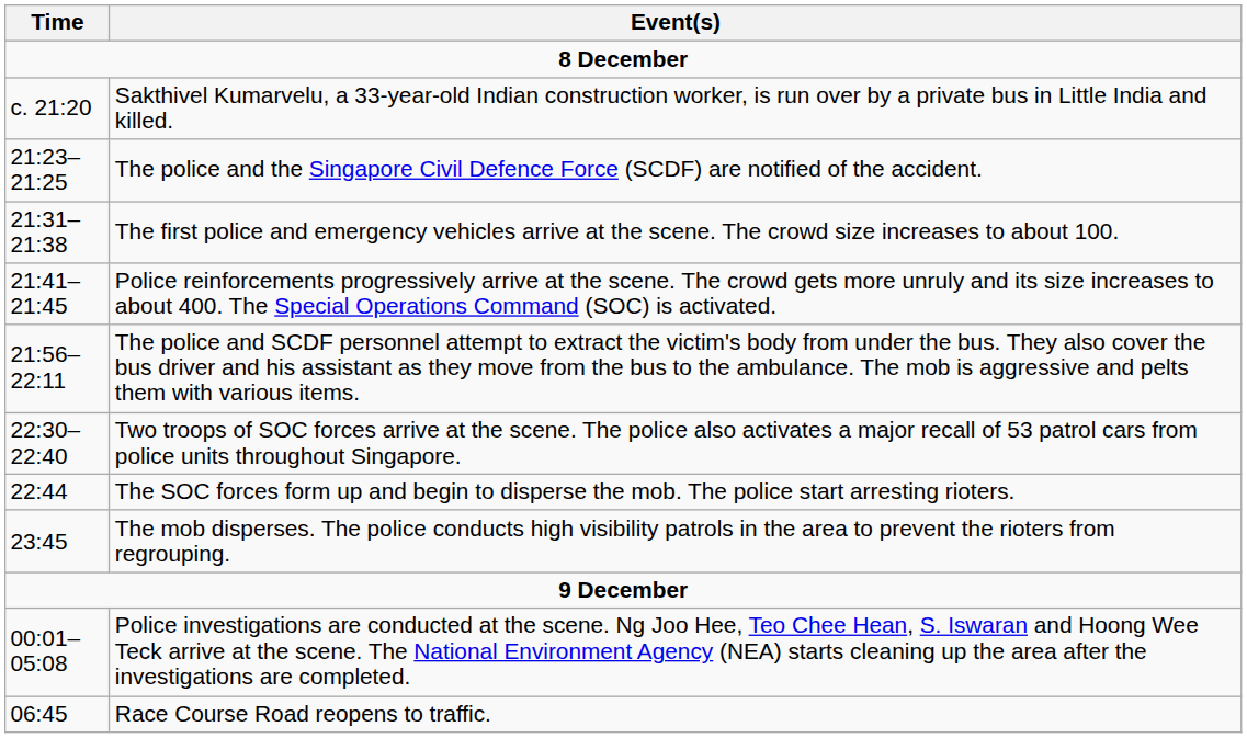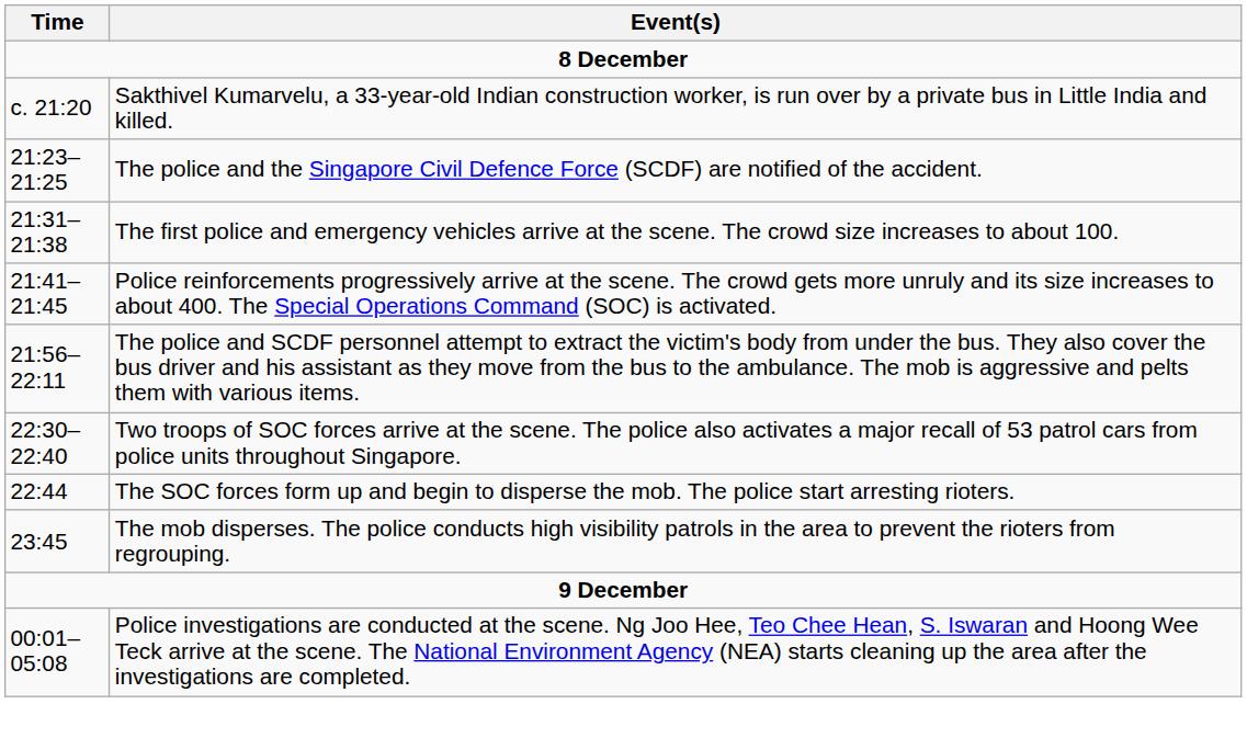- row: 06:45 | Race Course Road reopens to traffic.
